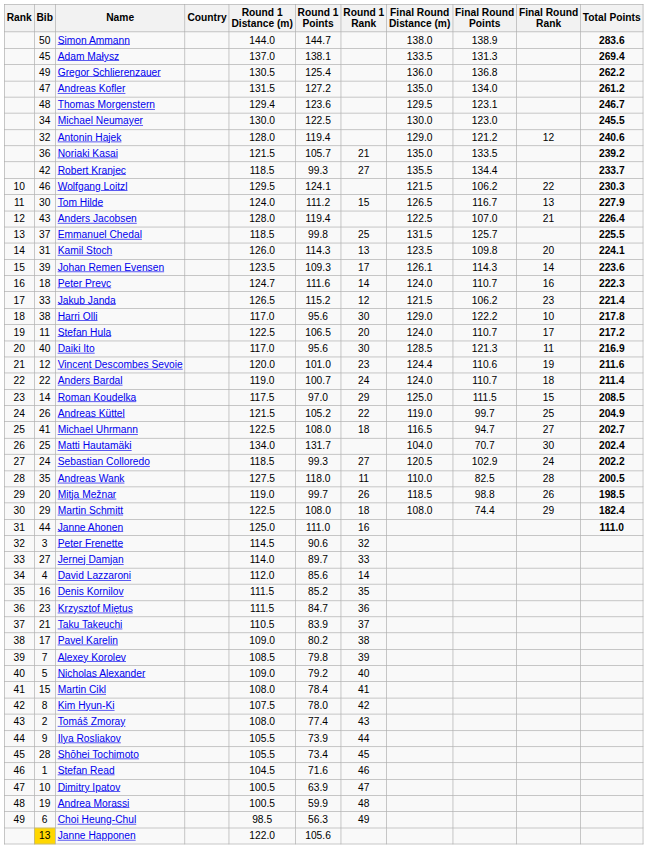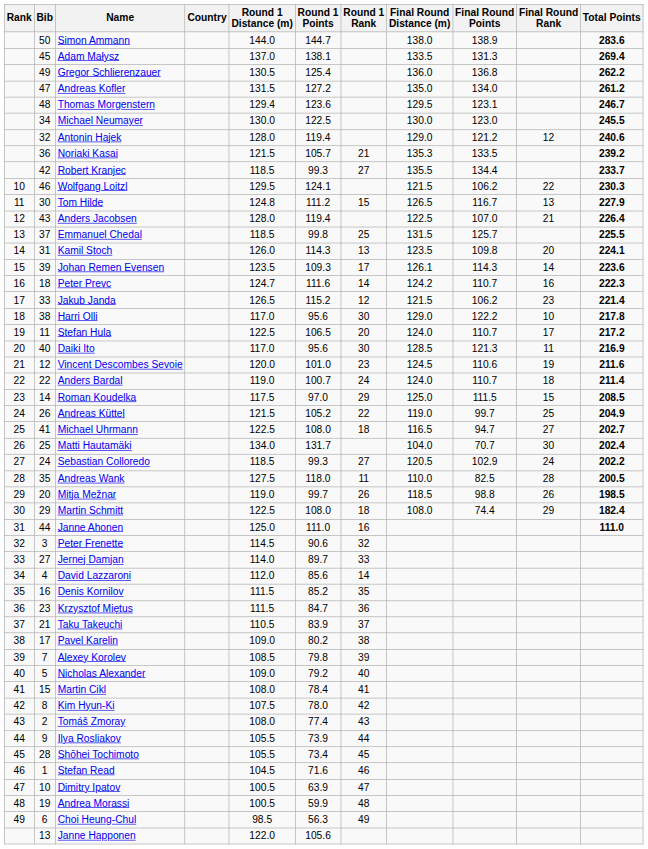Noriaki Kasai | Final Round Distance (m): 135.0 -> 135.3
Tom Hilde | Round 1 Distance (m): 124.0 -> 124.8
Peter Prevc | Final Round Distance (m): 124.0 -> 124.2
Vincent Descombes Sevoie | Final Round Distance (m): 124.4 -> 124.5
Janne Happonen | Bib: gold background -> no background
